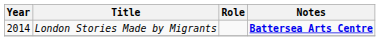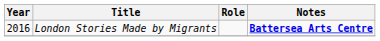London Stories Made by Migrants | Year: 2014 -> 2016
